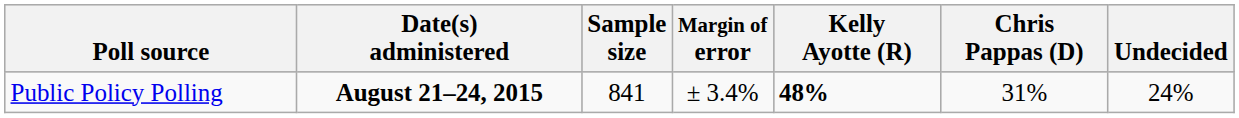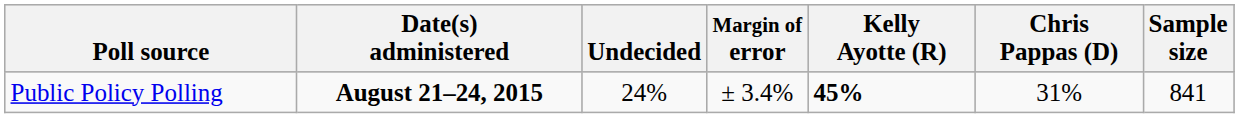columns swapped: Sample size <-> Undecided
Public Policy Polling | Kelly Ayotte (R): 48% -> 45%
